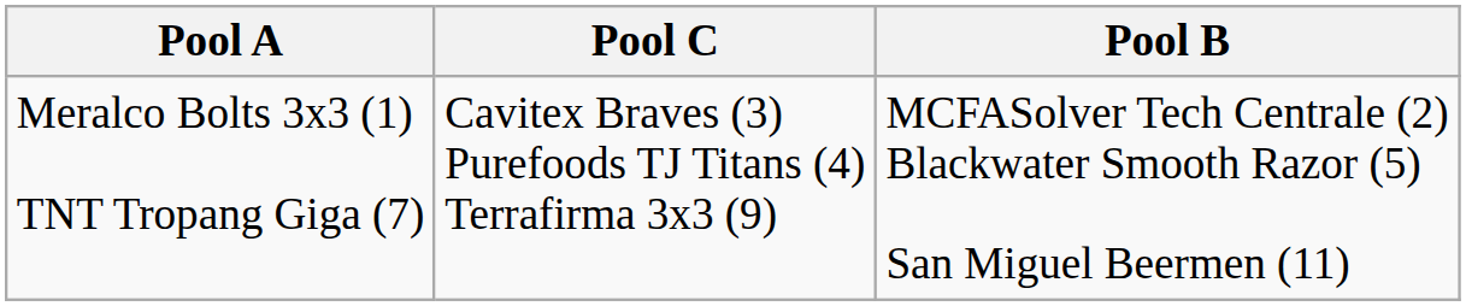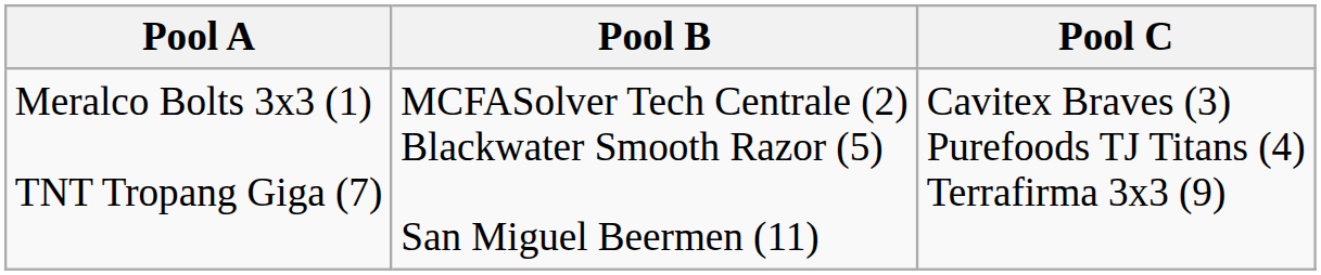columns swapped: Pool B <-> Pool C
